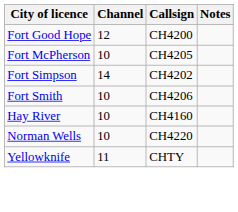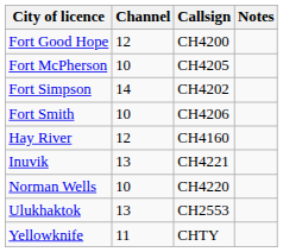Hay River | Channel: 10 -> 12
+ row: Inuvik | 13 | CH4221
+ row: Ulukhaktok | 13 | CH2553
